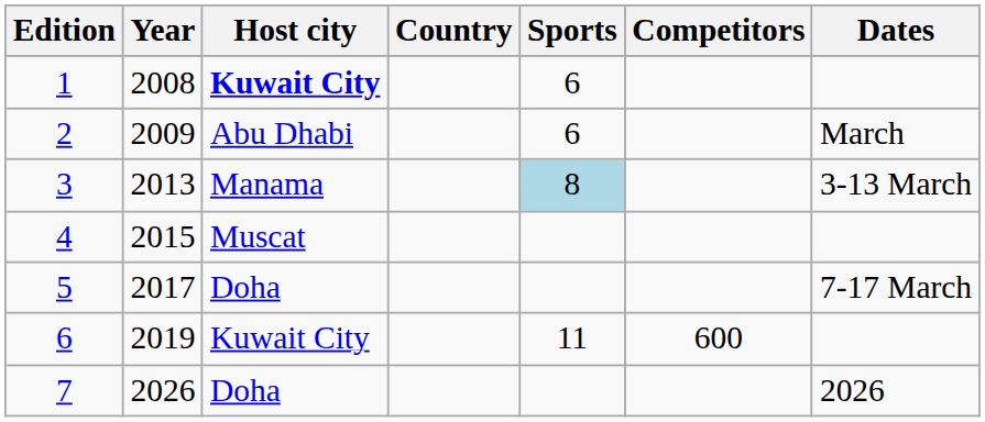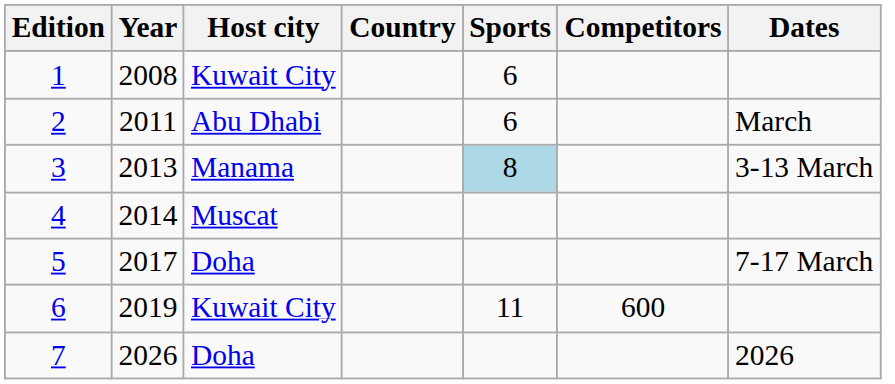1 | Host city: bold -> normal
2 | Year: 2009 -> 2011
4 | Year: 2015 -> 2014
